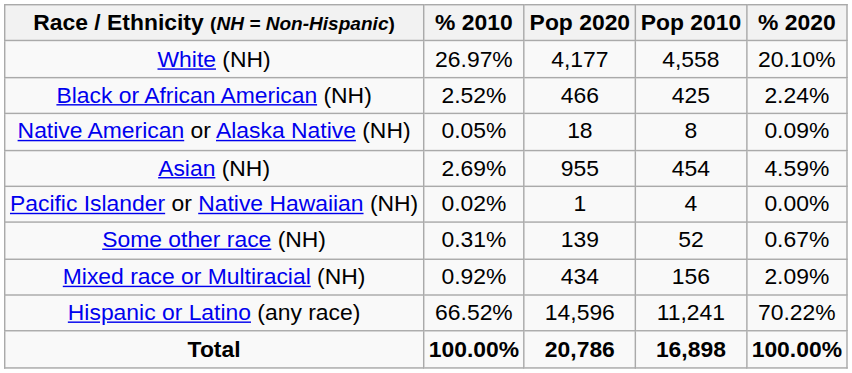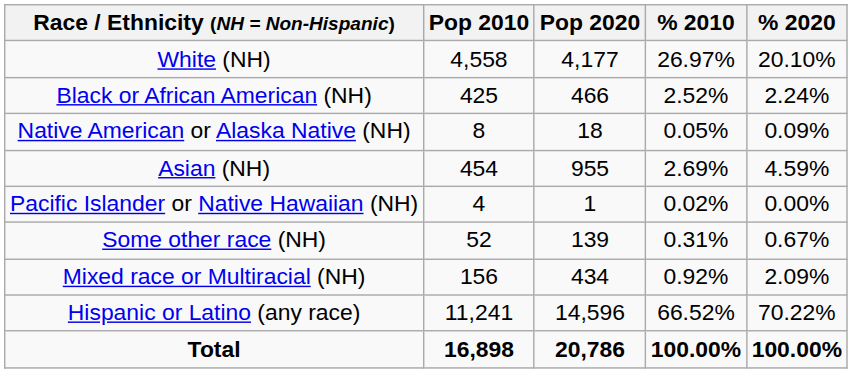columns swapped: Pop 2010 <-> % 2010
